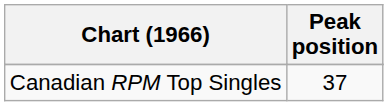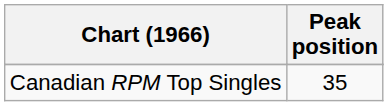Canadian RPM Top Singles | Peak position: 37 -> 35
